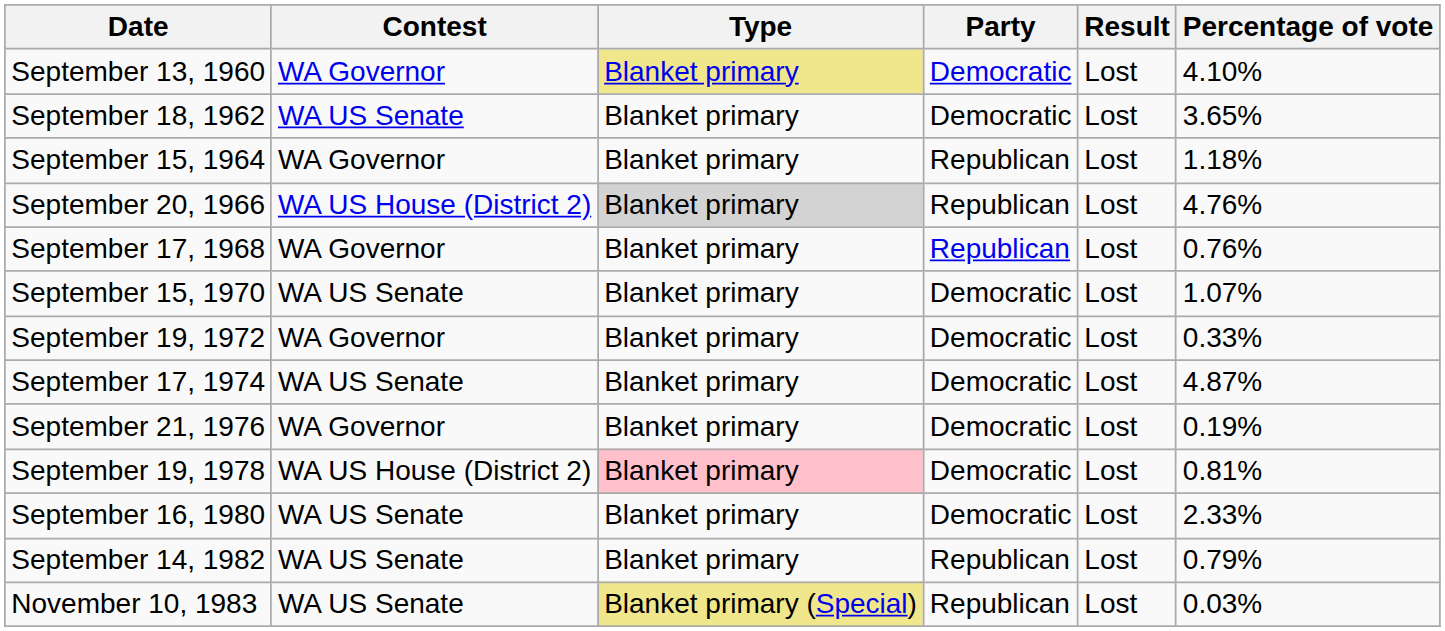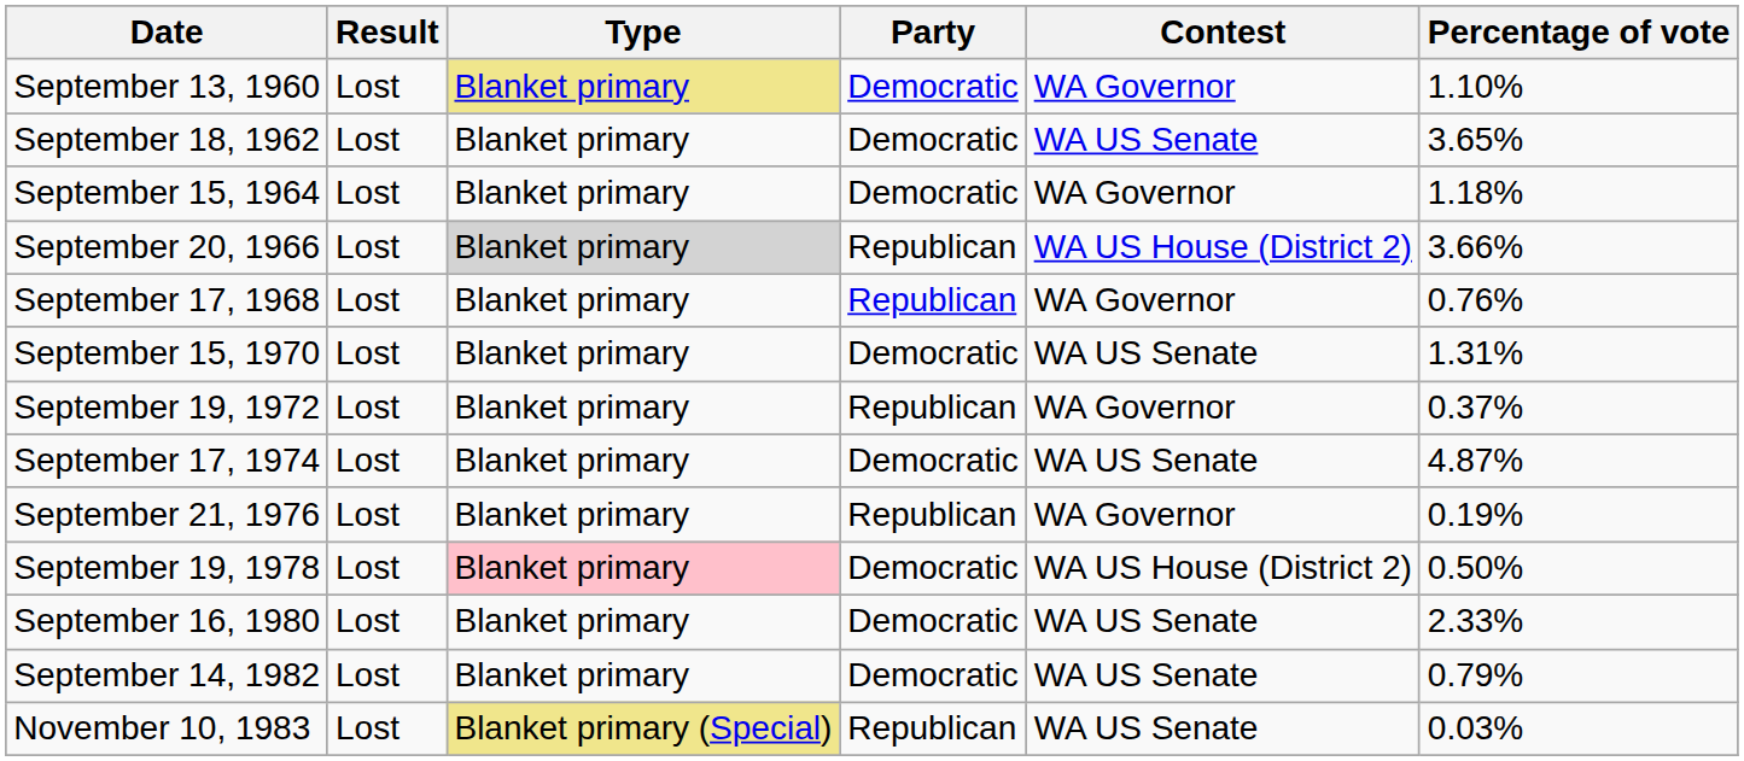columns swapped: Contest <-> Result
September 13, 1960 | Percentage of vote: 4.10% -> 1.10%
September 15, 1964 | Party: Republican -> Democratic
September 20, 1966 | Percentage of vote: 4.76% -> 3.66%
September 15, 1970 | Percentage of vote: 1.07% -> 1.31%
September 19, 1972 | Party: Democratic -> Republican
September 19, 1972 | Percentage of vote: 0.33% -> 0.37%
September 21, 1976 | Party: Democratic -> Republican
September 19, 1978 | Percentage of vote: 0.81% -> 0.50%
September 14, 1982 | Party: Republican -> Democratic
